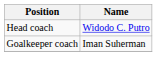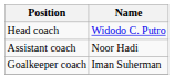+ row: Assistant coach | Noor Hadi
